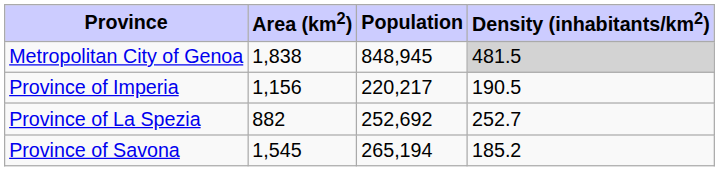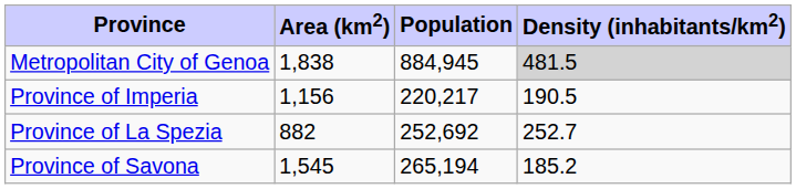Metropolitan City of Genoa | Population: 848,945 -> 884,945
